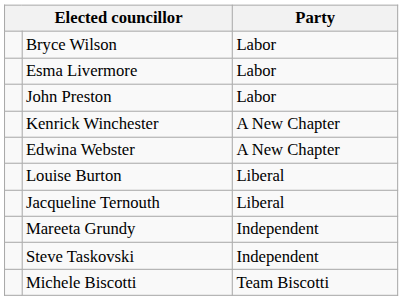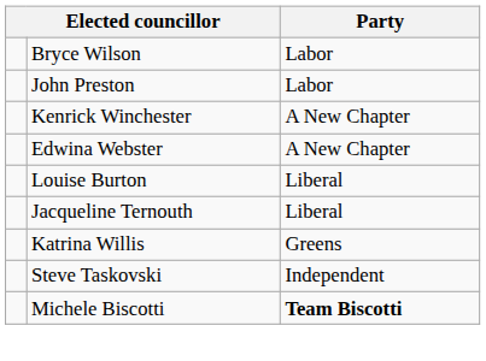- row: Esma Livermore | Labor
+ row: Katrina Willis | Greens
- row: Mareeta Grundy | Independent
Michele Biscotti | Party: normal -> bold
